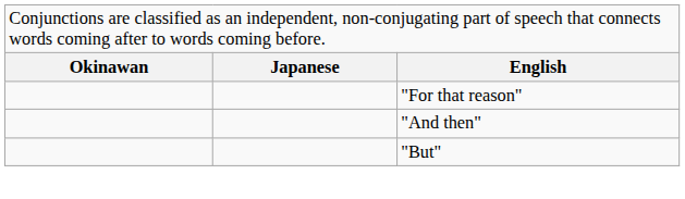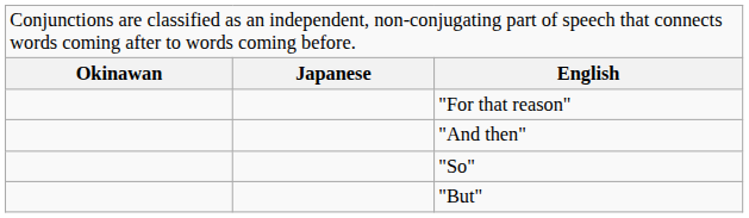+ row: "So"
